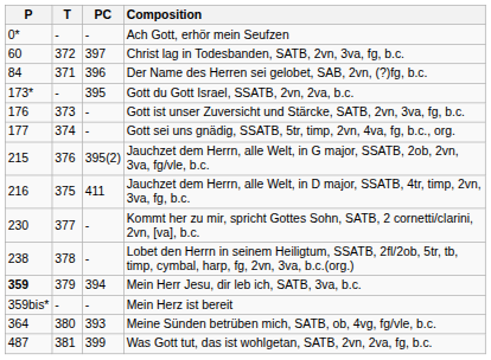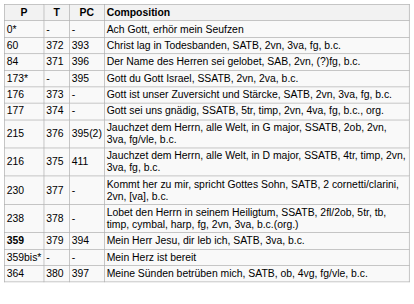Christ lag in Todesbanden, SATB, 2vn, 3va, fg, b.c. | PC: 397 -> 393
Meine Sünden betrüben mich, SATB, ob, 4vg, fg/vle, b.c. | PC: 393 -> 397
- row: 487 | 381 | 399 | Was Gott tut, das ist wohlgetan, SATB, 2vn, 2va, fg, b.c.
